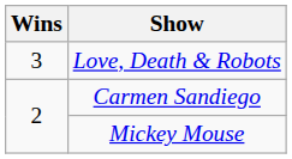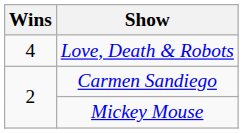Love, Death & Robots | Wins: 3 -> 4
